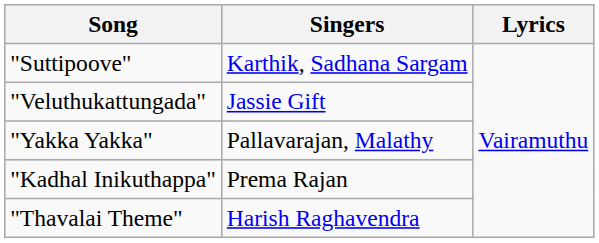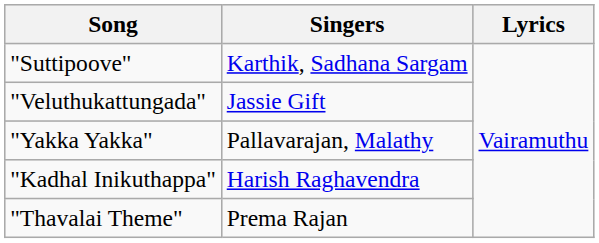"Kadhal Inikuthappa" | Singers: Prema Rajan -> Harish Raghavendra
"Thavalai Theme" | Singers: Harish Raghavendra -> Prema Rajan
